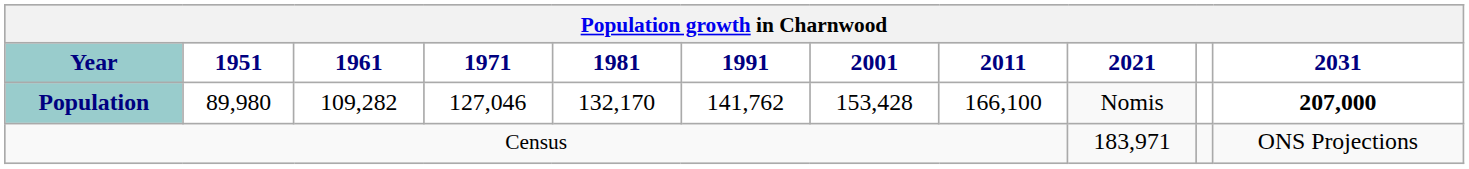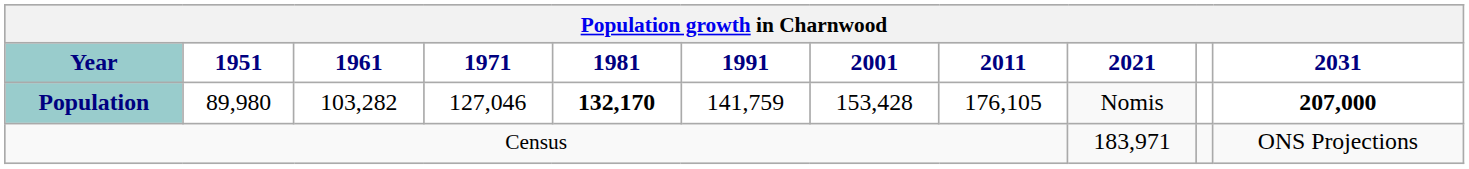Population | 1961: 109,282 -> 103,282
Population | 1981: normal -> bold
Population | 1991: 141,762 -> 141,759
Population | 2011: 166,100 -> 176,105
